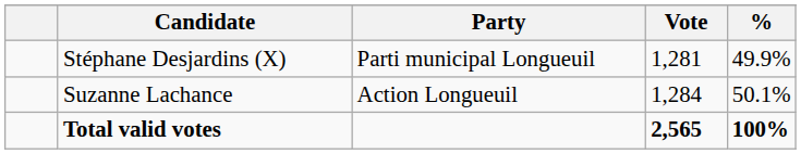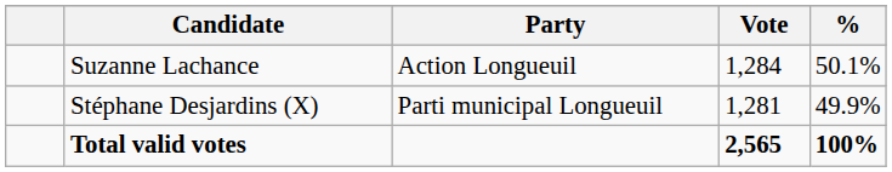rows swapped: Suzanne Lachance <-> Stéphane Desjardins (X)
